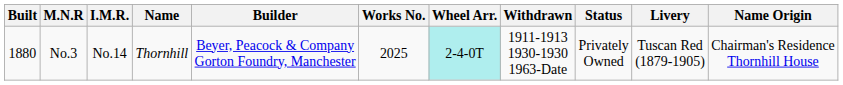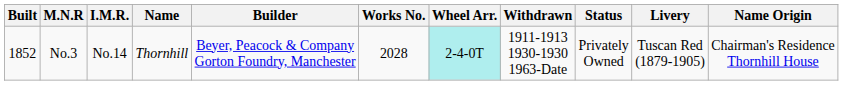No.3 | Built: 1880 -> 1852
No.3 | Works No.: 2025 -> 2028
